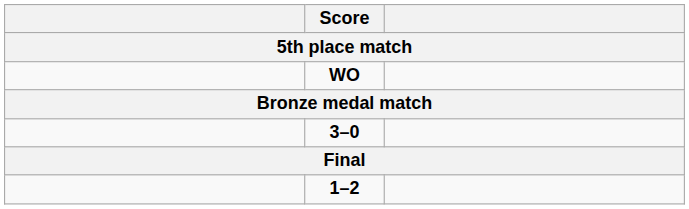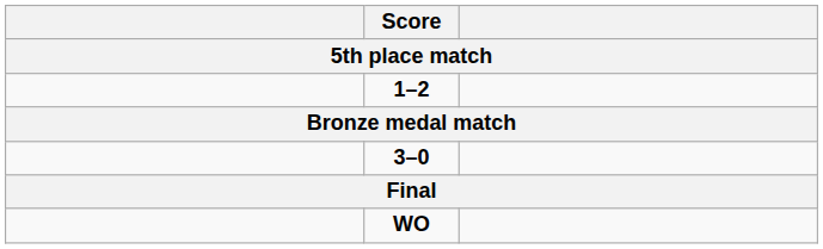rows swapped: WO <-> 1–2
